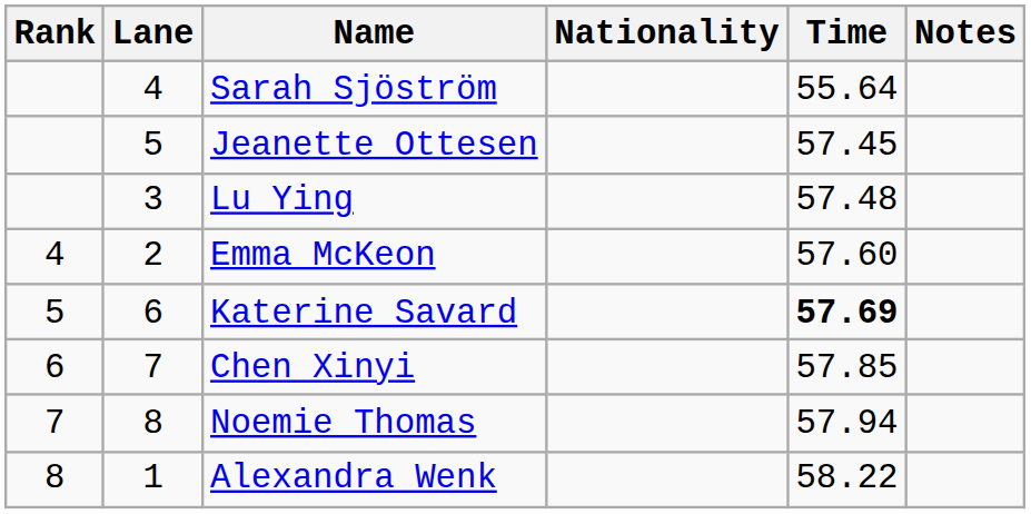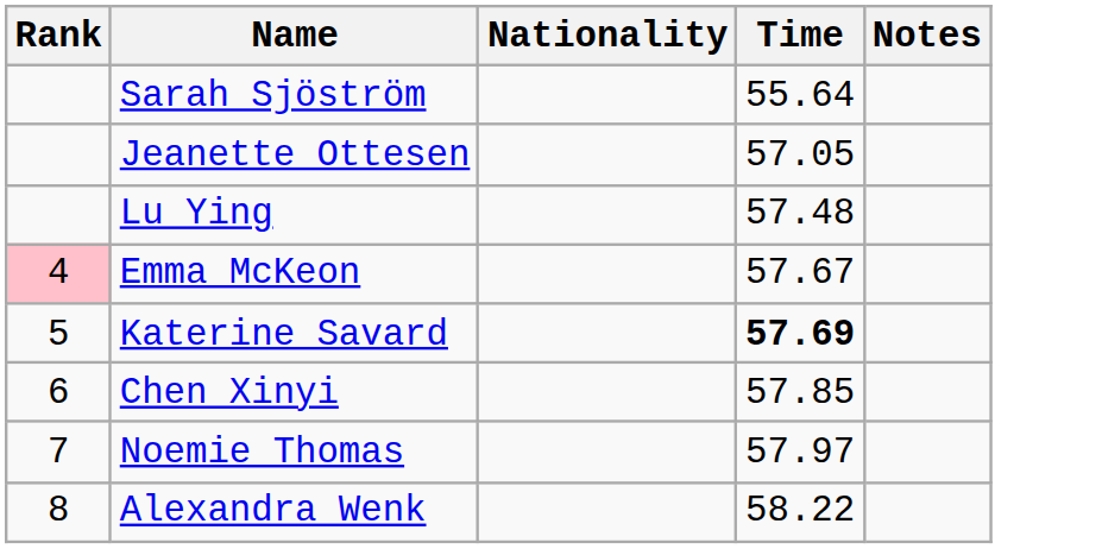- column: Lane | 4 | 5 | 3 | 2 | 6 | 7 | 8 | 1
Jeanette Ottesen | Time: 57.45 -> 57.05
Emma McKeon | Rank: no background -> pink background
Emma McKeon | Time: 57.60 -> 57.67
Noemie Thomas | Time: 57.94 -> 57.97
